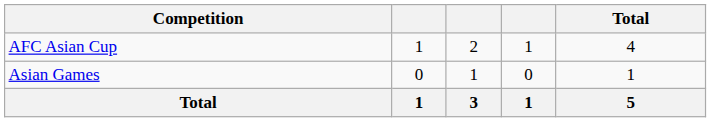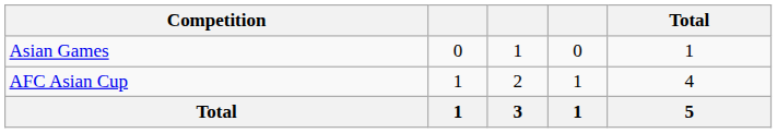rows swapped: AFC Asian Cup <-> Asian Games
